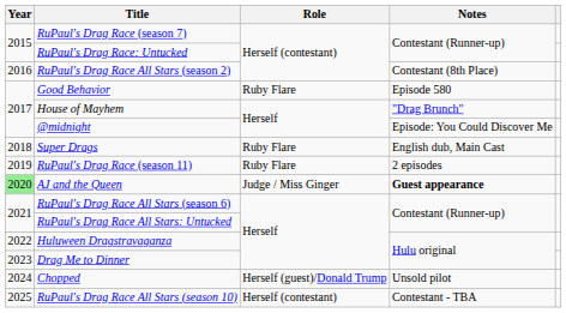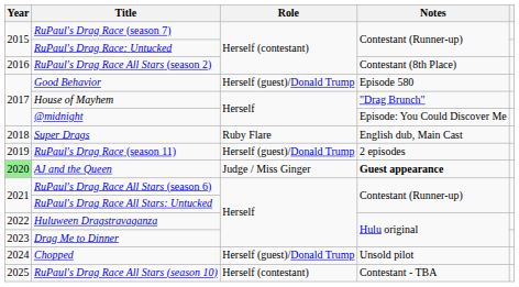Good Behavior | Role: Ruby Flare -> Herself (guest)/Donald Trump
RuPaul's Drag Race (season 11) | Role: Ruby Flare -> Herself (guest)/Donald Trump
